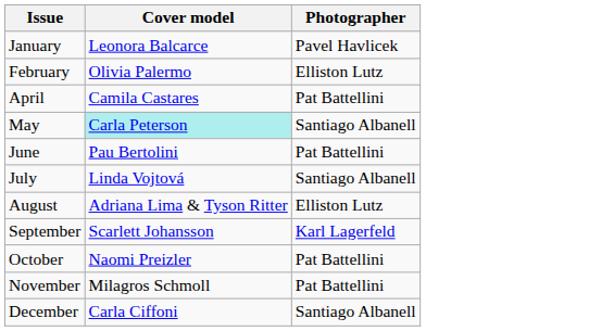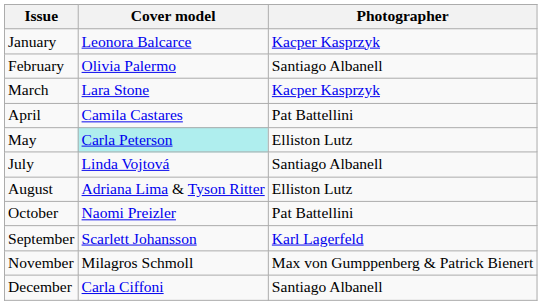January | Photographer: Pavel Havlicek -> Kacper Kasprzyk
February | Photographer: Elliston Lutz -> Santiago Albanell
+ row: March | Lara Stone | Kacper Kasprzyk
May | Photographer: Santiago Albanell -> Elliston Lutz
- row: June | Pau Bertolini | Pat Battellini
rows swapped: September <-> October
November | Photographer: Pat Battellini -> Max von Gumppenberg & Patrick Bienert
